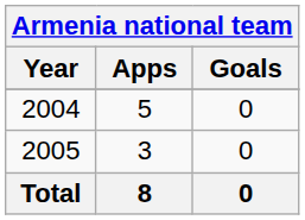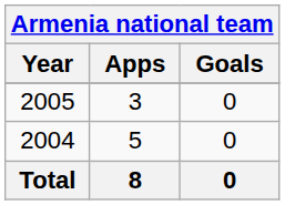rows swapped: 2004 <-> 2005
